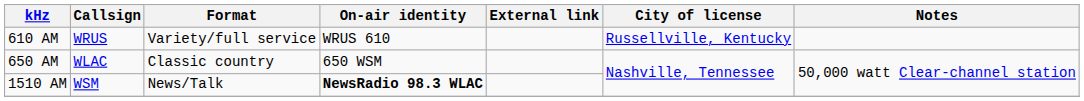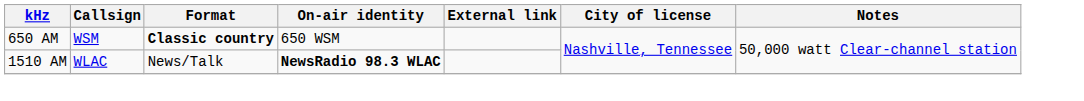- row: 610 AM | WRUS | Variety/full service | WRUS 610 | Russellville, Kentucky
650 AM | Callsign: WLAC -> WSM
650 AM | Format: normal -> bold
1510 AM | Callsign: WSM -> WLAC
